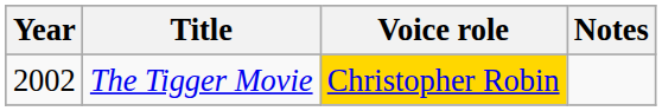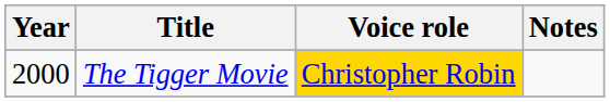The Tigger Movie | Year: 2002 -> 2000
